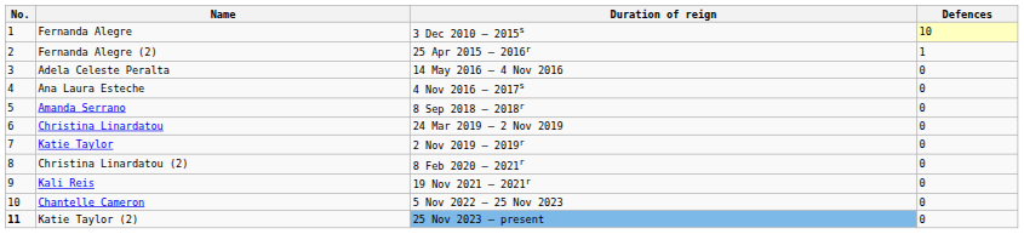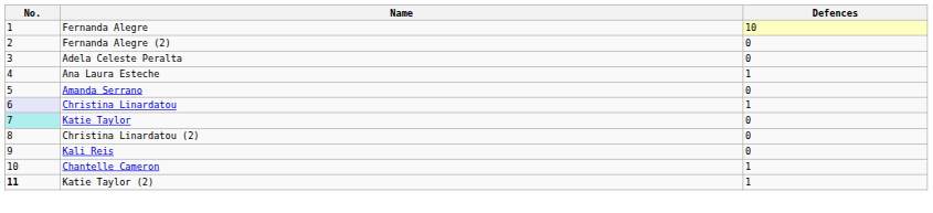- column: Duration of reign | 3 Dec 2010 – 2015s | 25 Apr 2015 – 2016r | 14 May 2016 – 4 Nov 2016 | 4 Nov 2016 – 2017s | 8 Sep 2018 – 2018r | 24 Mar 2019 – 2 Nov 2019 | 2 Nov 2019 – 2019r | 8 Feb 2020 – 2021r | 19 Nov 2021 – 2021r | 5 Nov 2022 – 25 Nov 2023 | 25 Nov 2023 – present
Fernanda Alegre (2) | Defences: 1 -> 0
Ana Laura Esteche | Defences: 0 -> 1
Christina Linardatou | No.: no background -> lavender background
Christina Linardatou | Defences: 0 -> 1
Katie Taylor | No.: no background -> paleturquoise background
Chantelle Cameron | Defences: 0 -> 1
Katie Taylor (2) | Defences: 0 -> 1
